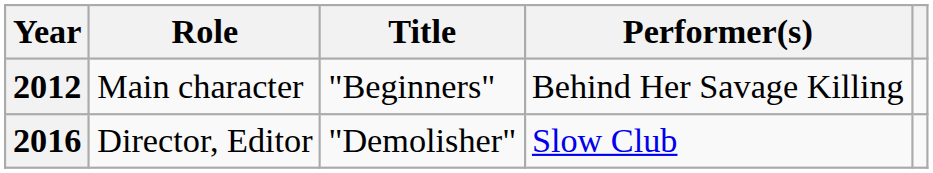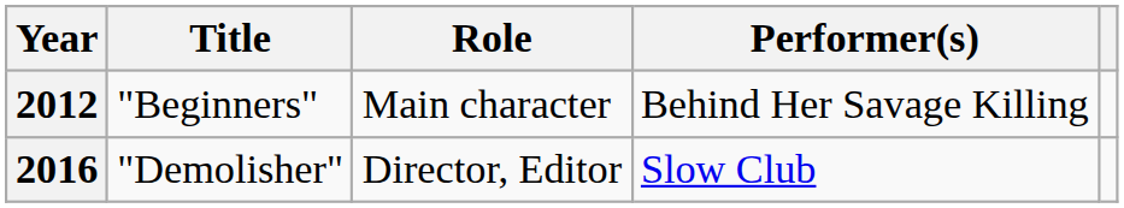columns swapped: Title <-> Role
